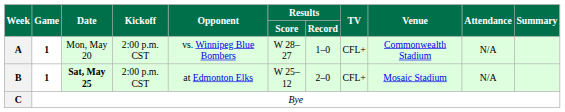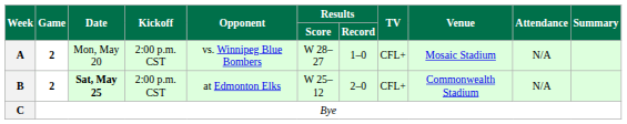A | Game: 1 -> 2
A | Venue: Commonwealth Stadium -> Mosaic Stadium
B | Game: 1 -> 2
B | Venue: Mosaic Stadium -> Commonwealth Stadium
